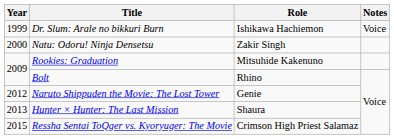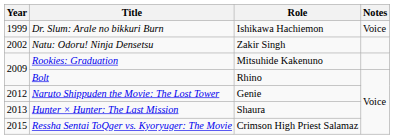Natu: Odoru! Ninja Densetsu | Year: 2000 -> 2002
